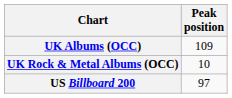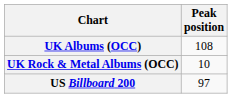UK Albums (OCC) | Peak position: 109 -> 108
